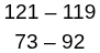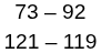rows swapped: 73 – 92 <-> 121 – 119
